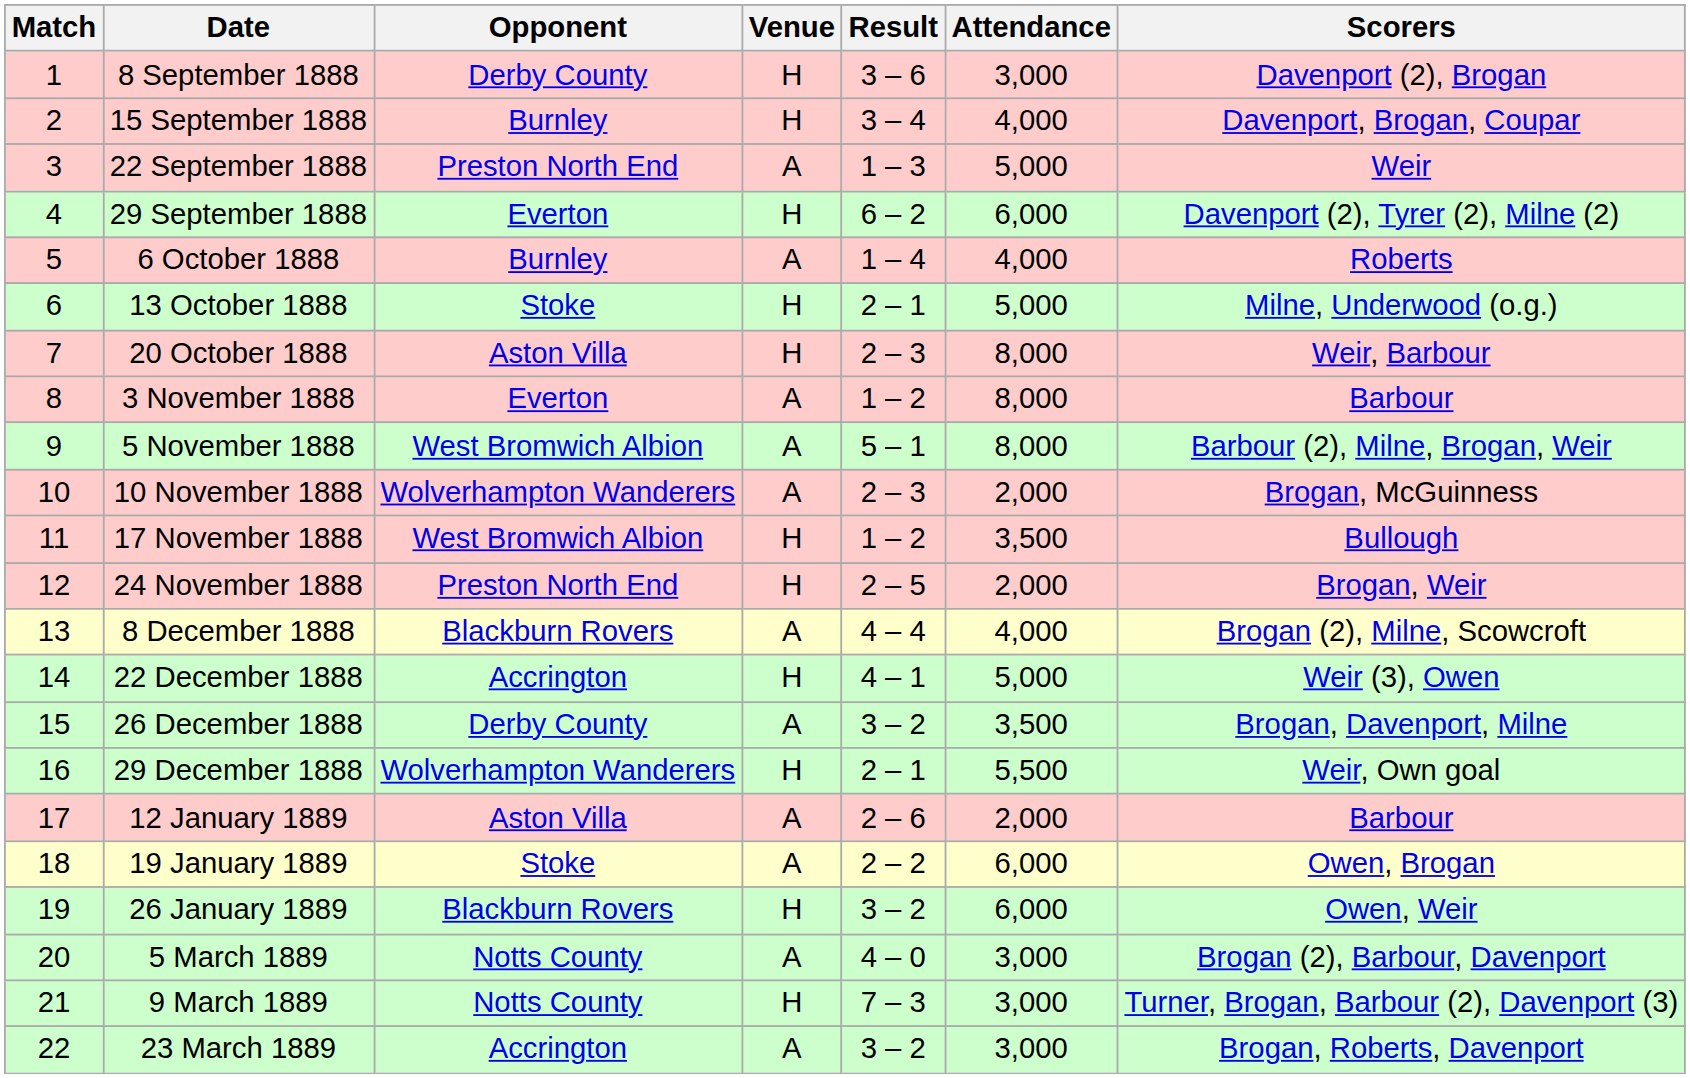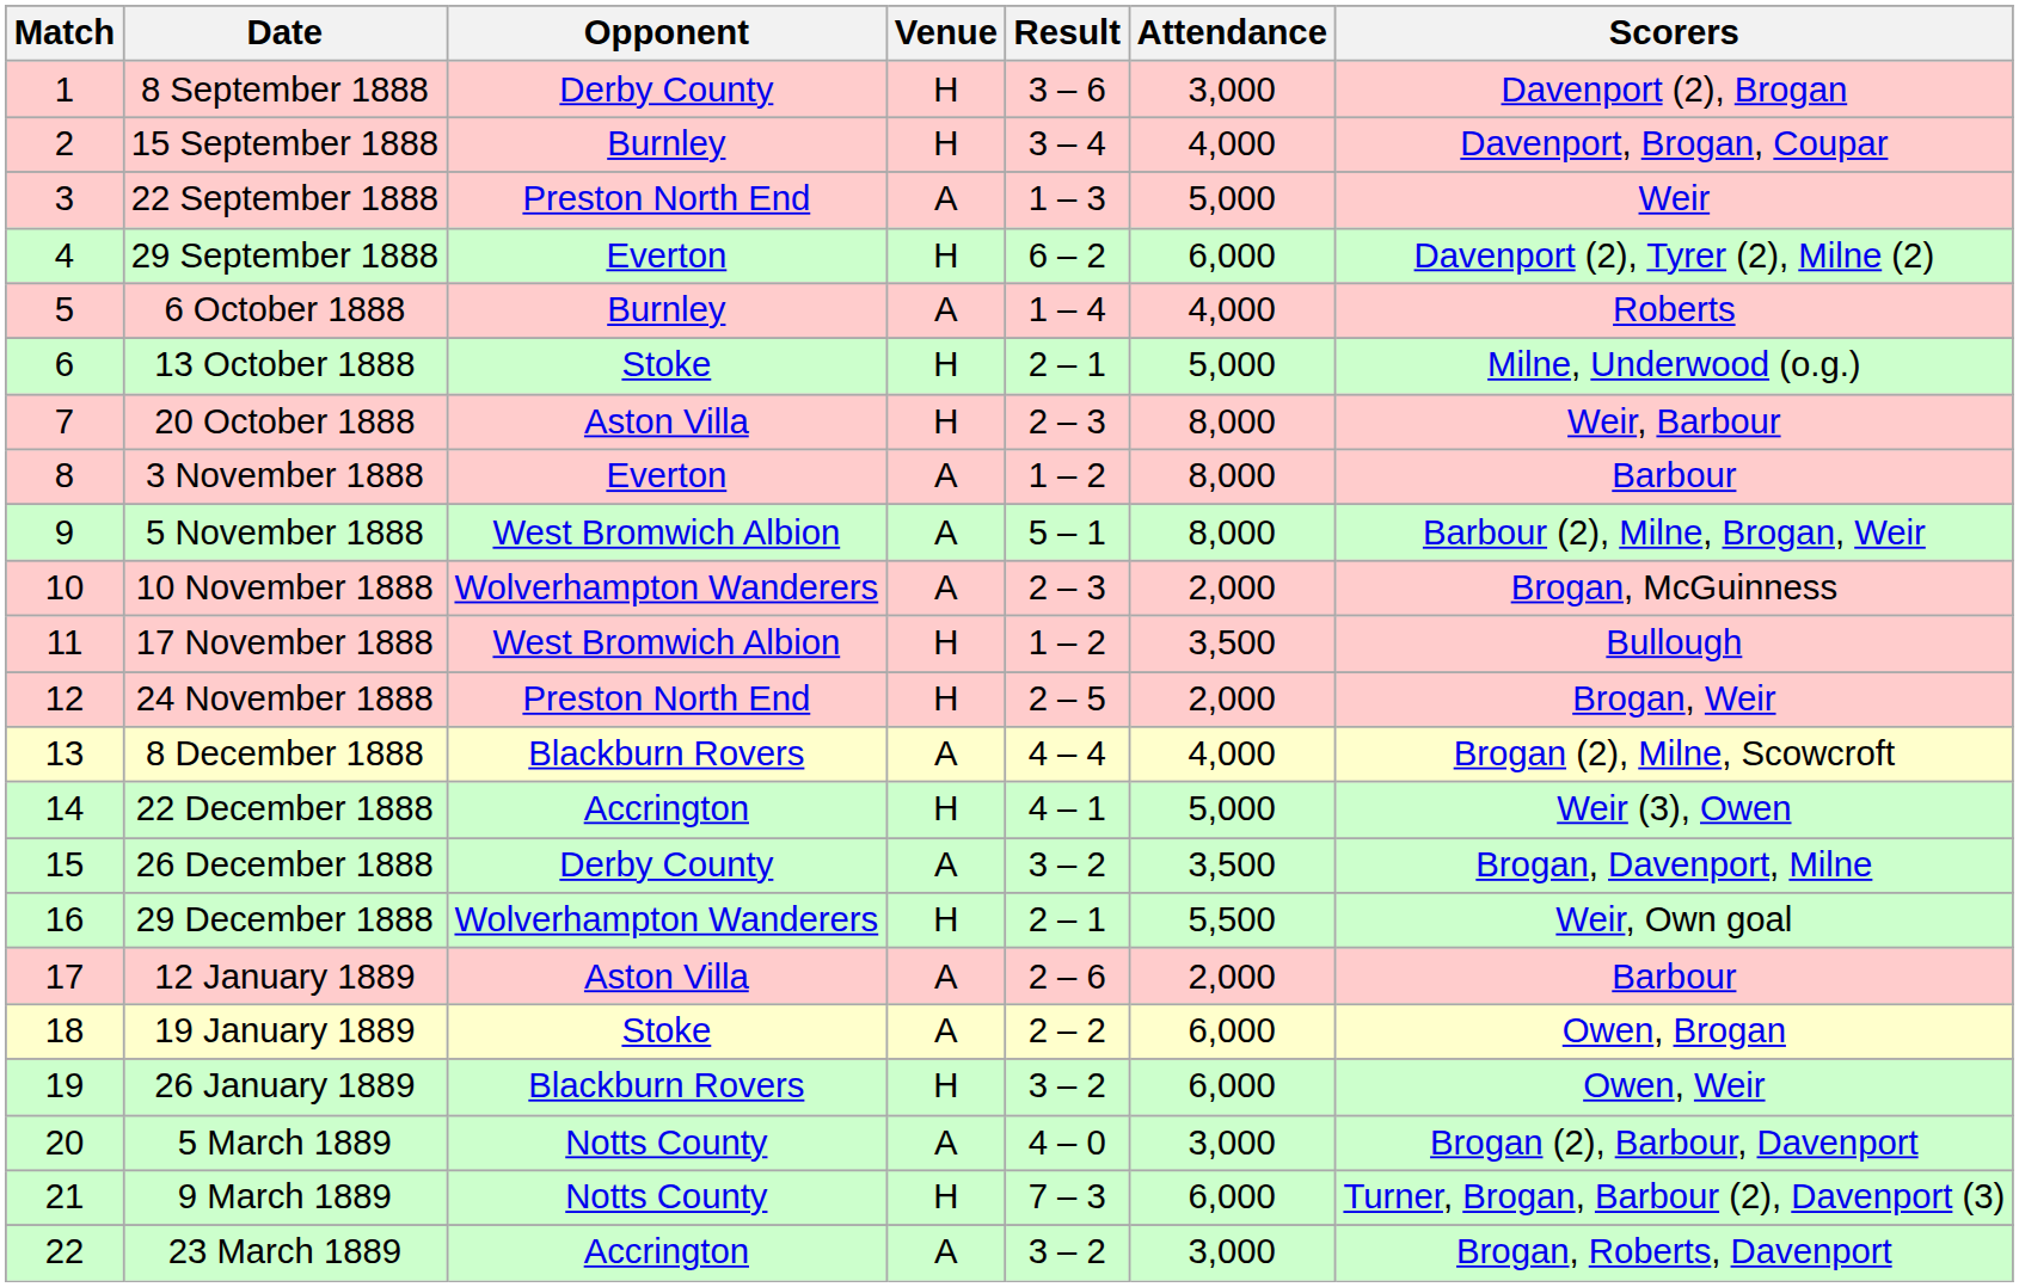9 March 1889 | Attendance: 3,000 -> 6,000
